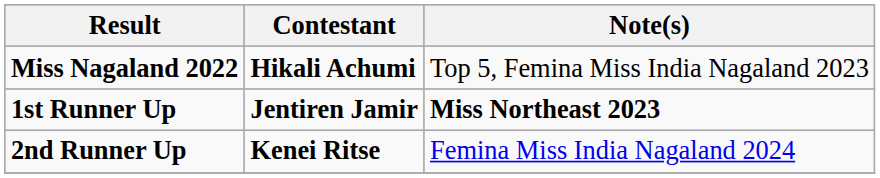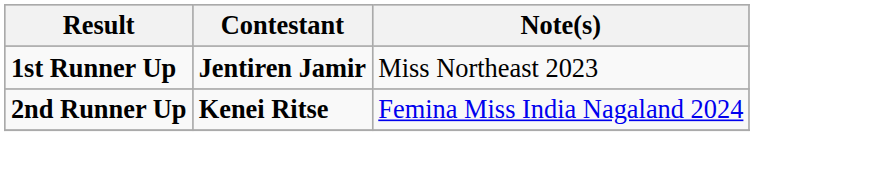- row: Miss Nagaland 2022 | Hikali Achumi | Top 5, Femina Miss India Nagaland 2023
1st Runner Up | Note(s): bold -> normal
